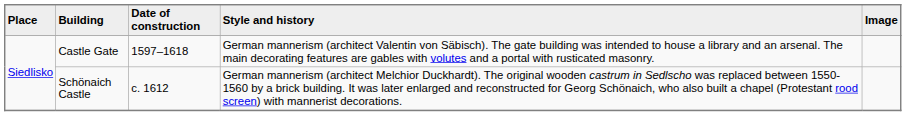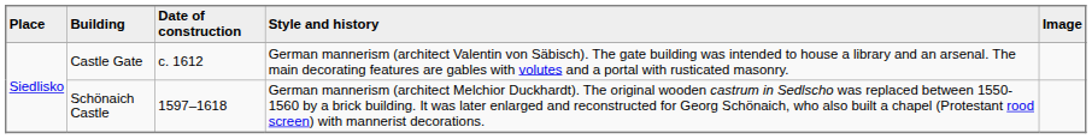Castle Gate | Date of construction: 1597–1618 -> c. 1612
Schönaich Castle | Date of construction: c. 1612 -> 1597–1618
